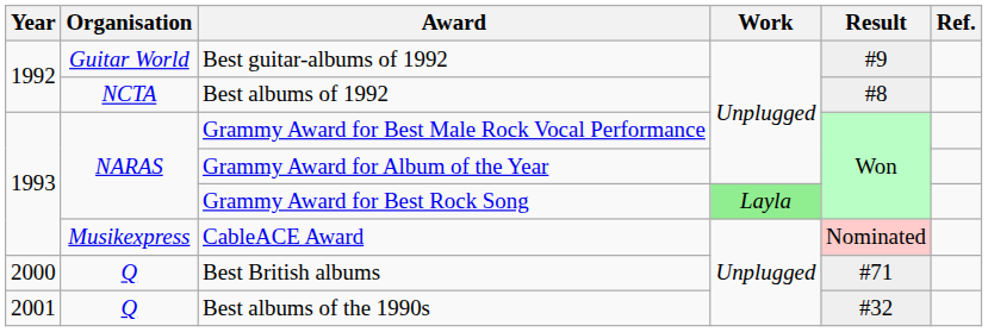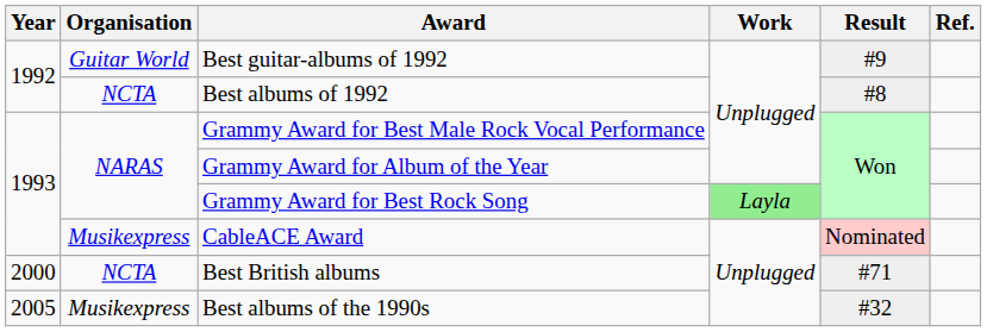Best British albums | Organisation: Q -> NCTA
Best albums of the 1990s | Year: 2001 -> 2005
Best albums of the 1990s | Organisation: Q -> Musikexpress
